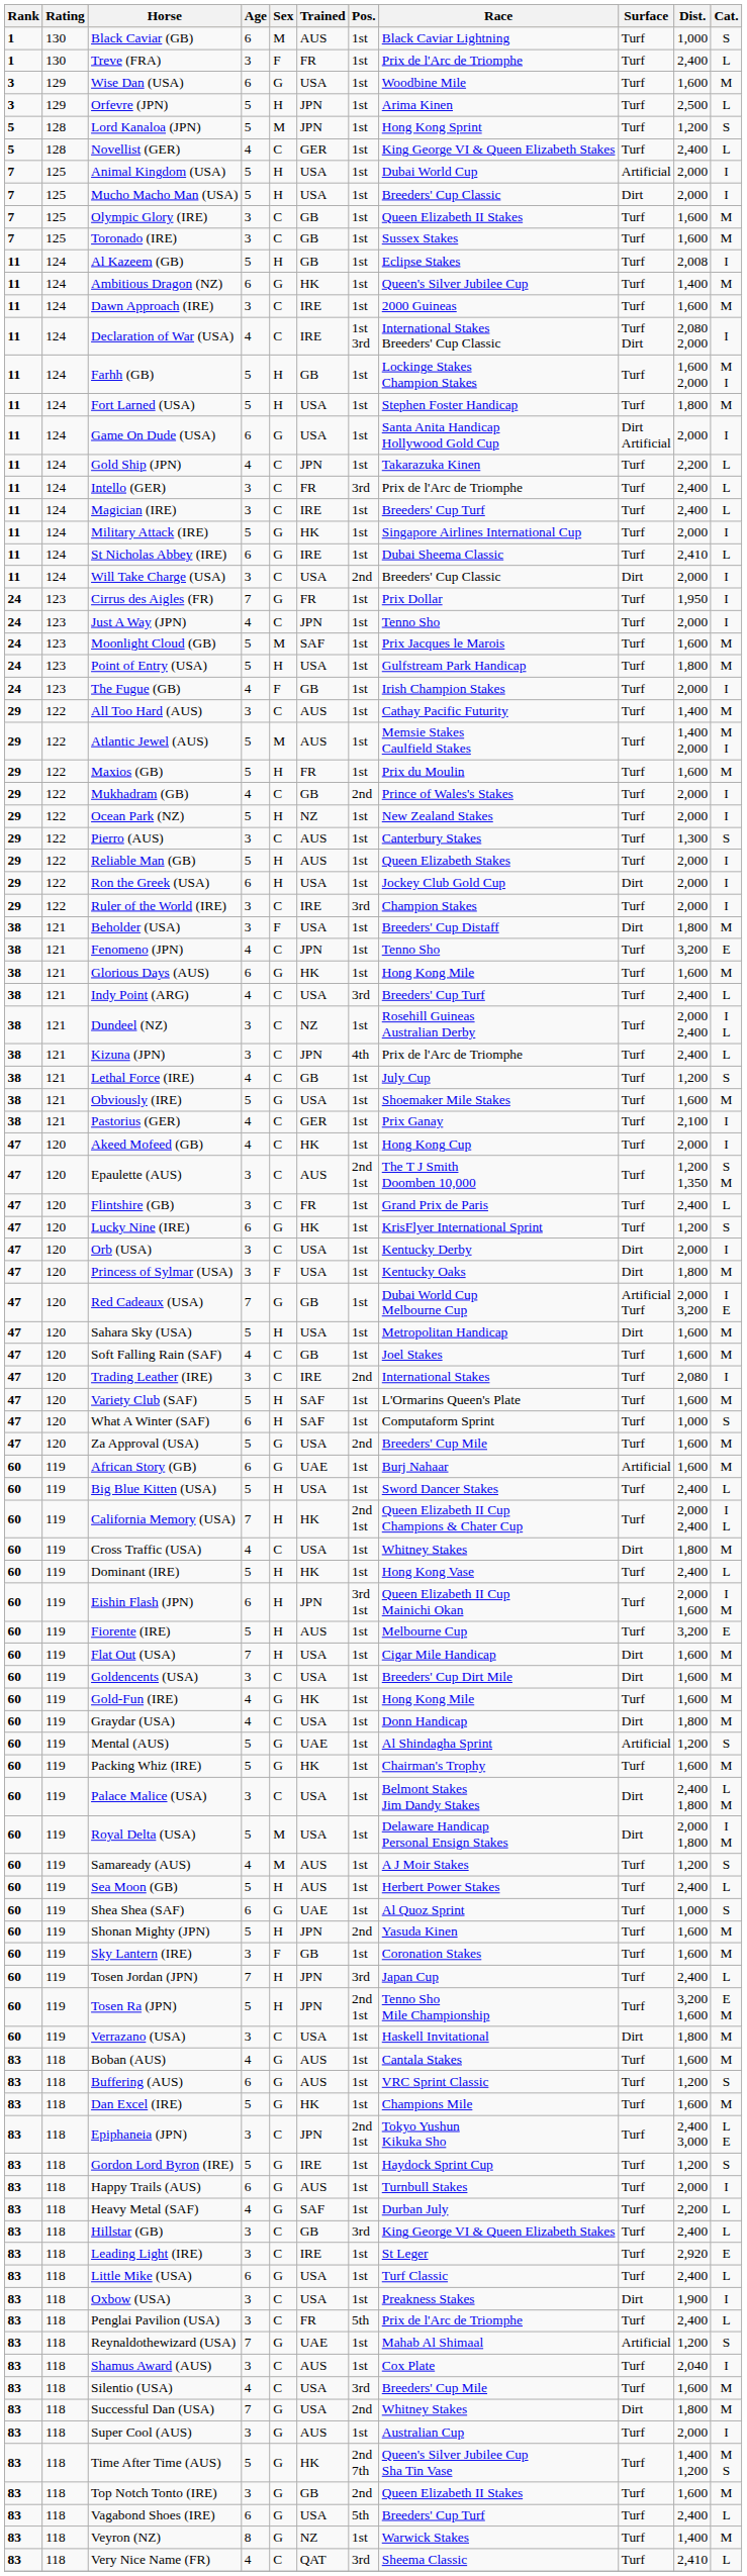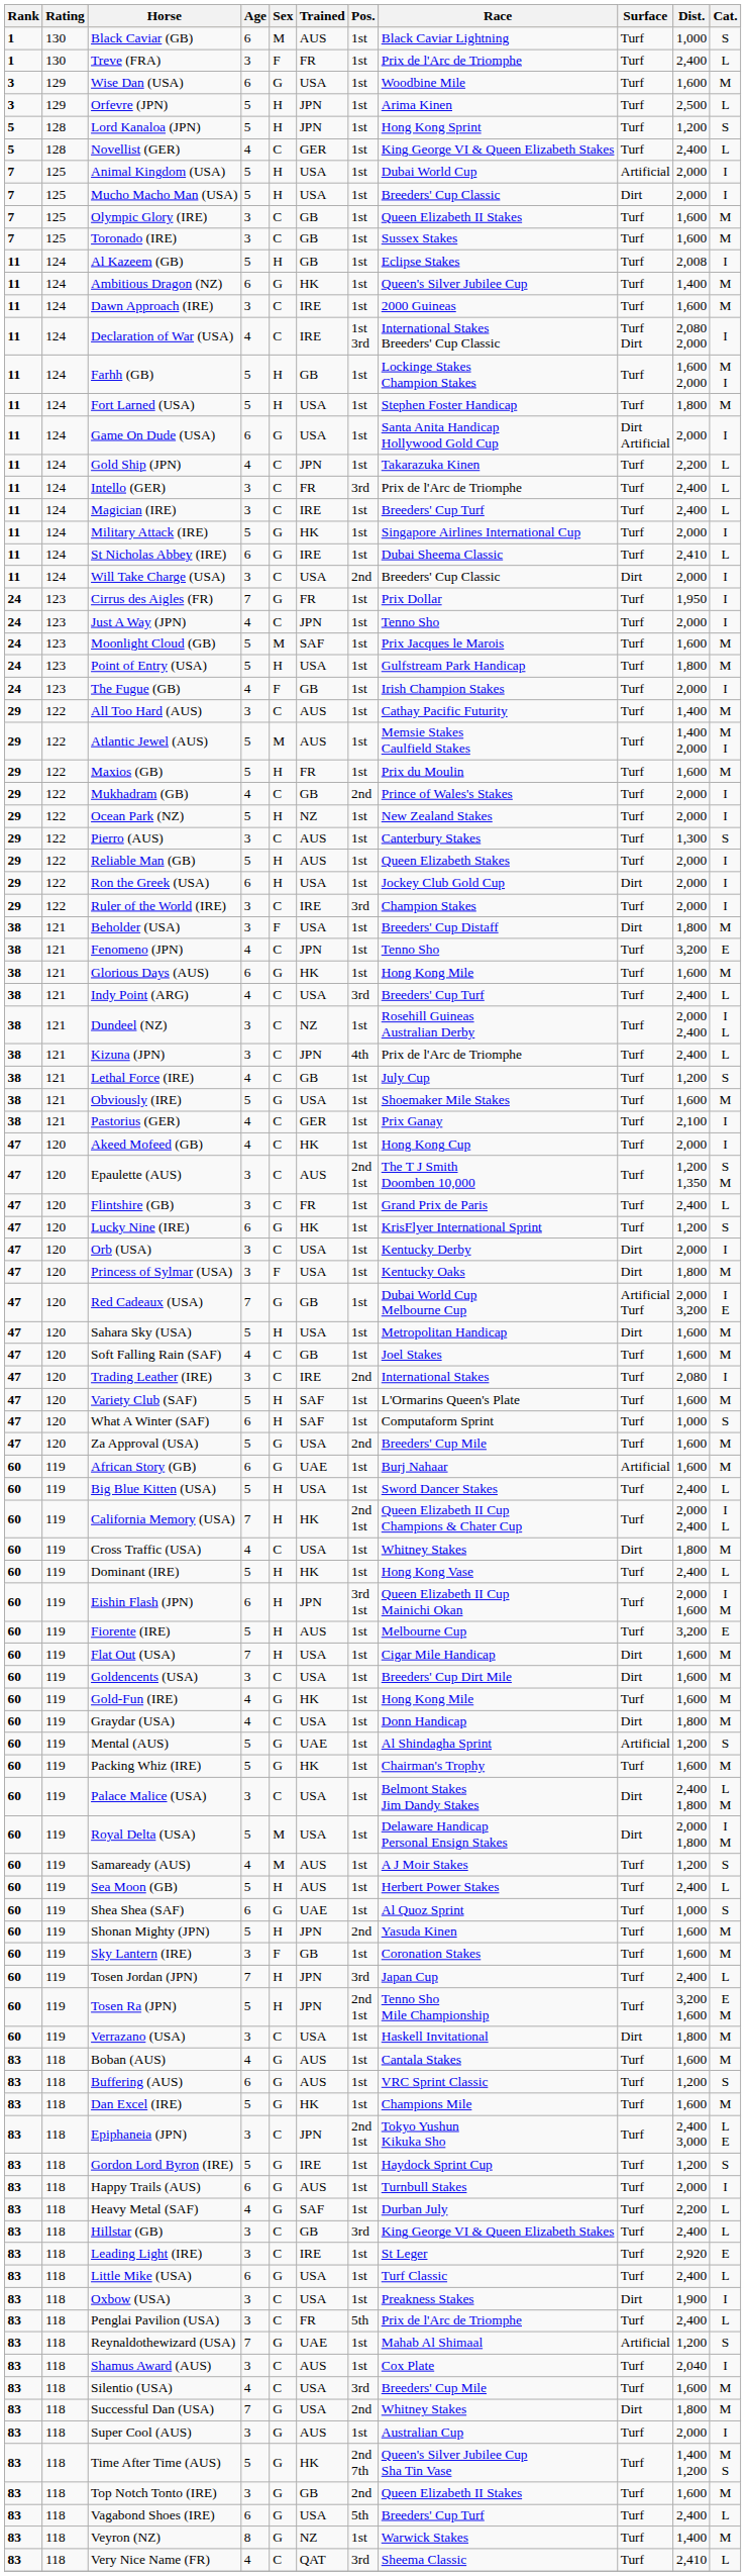Lord Kanaloa (JPN) | Sex: M -> H
